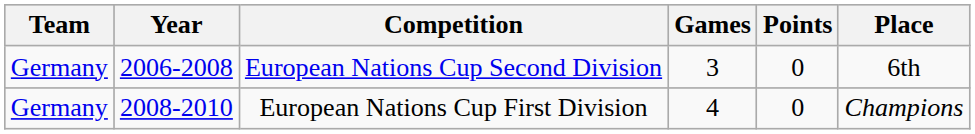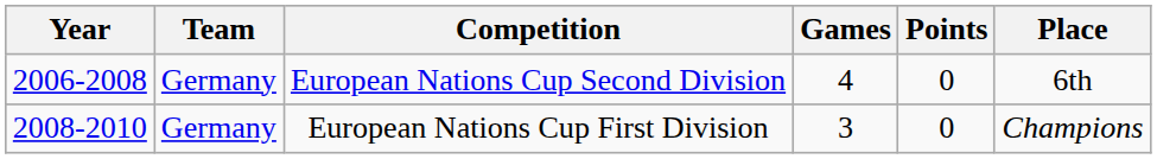columns swapped: Year <-> Team
European Nations Cup Second Division | Games: 3 -> 4
European Nations Cup First Division | Games: 4 -> 3
